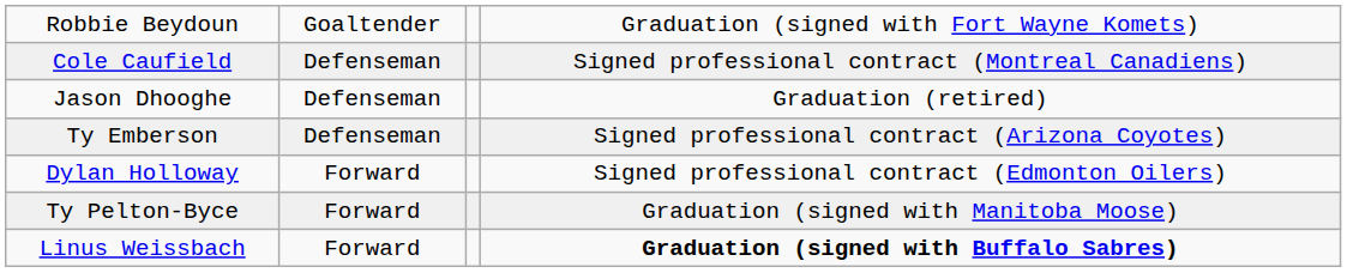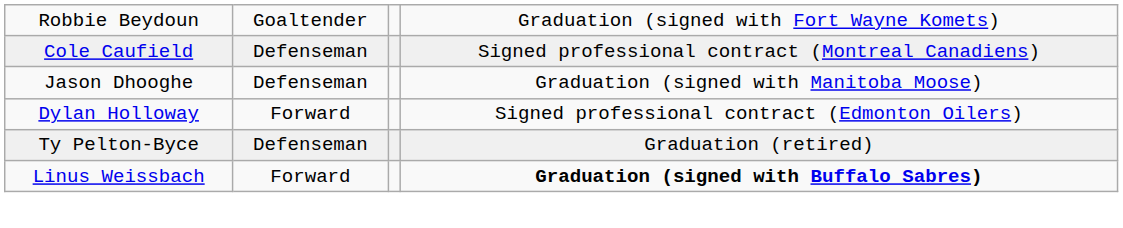Jason Dhooghe | column 4: Graduation (retired) -> Graduation (signed with Manitoba Moose)
- row: Ty Emberson | Defenseman | Signed professional contract (Arizona Coyotes)
Ty Pelton-Byce | column 2: Forward -> Defenseman
Ty Pelton-Byce | column 4: Graduation (signed with Manitoba Moose) -> Graduation (retired)
